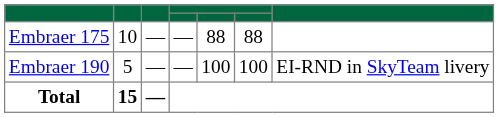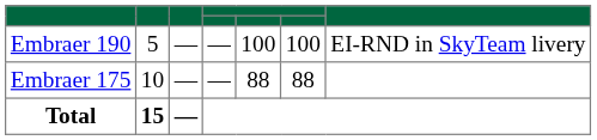rows swapped: Embraer 175 <-> Embraer 190
